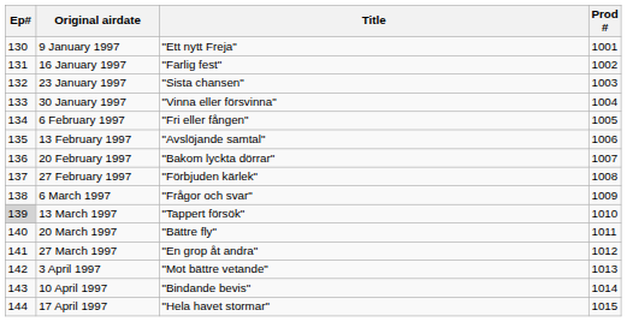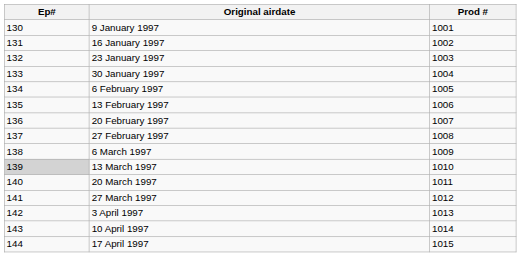- column: Title | "Ett nytt Freja" | "Farlig fest" | "Sista chansen" | "Vinna eller försvinna" | "Fri eller fången" | "Avslöjande samtal" | "Bakom lyckta dörrar" | "Förbjuden kärlek" | "Frågor och svar" | "Tappert försök" | "Bättre fly" | "En grop åt andra" | "Mot bättre vetande" | "Bindande bevis" | "Hela havet stormar"
